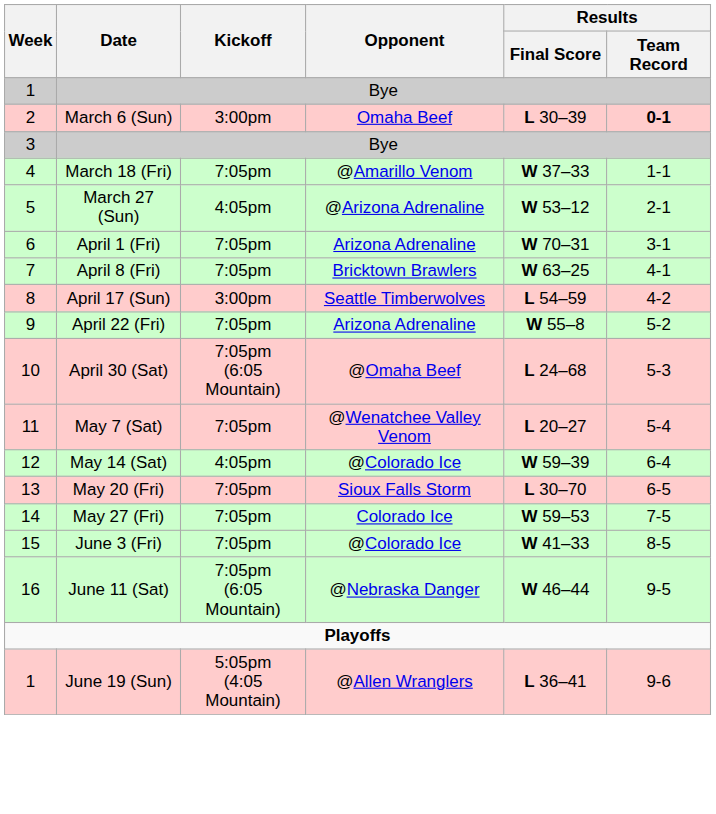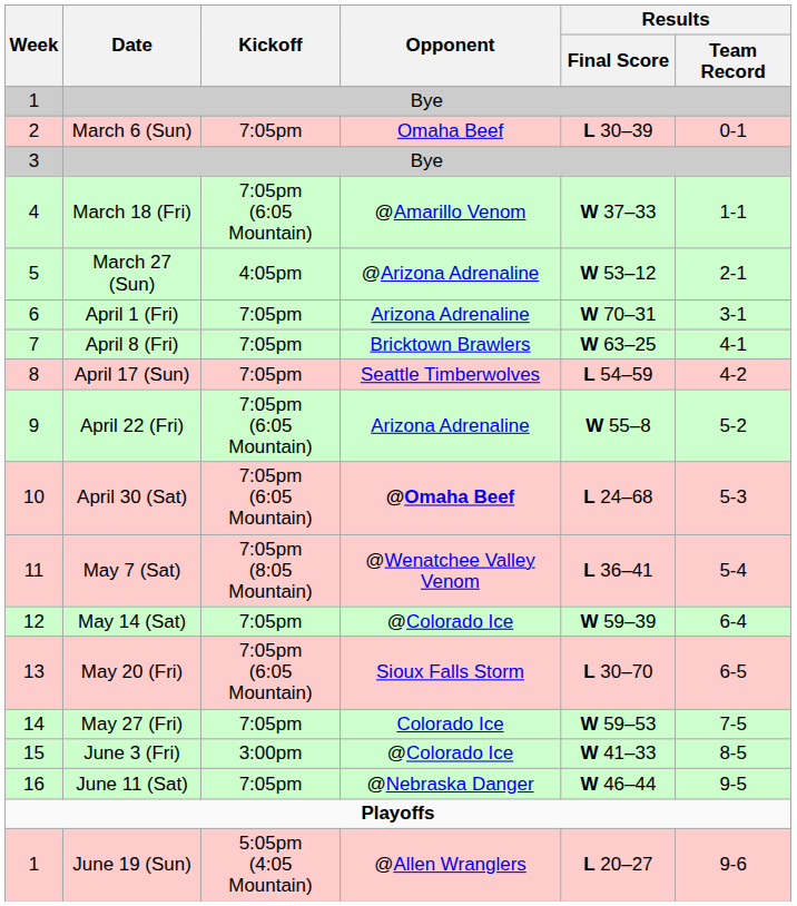March 6 (Sun) | Kickoff: 3:00pm -> 7:05pm
March 6 (Sun) | Results / Team Record: bold -> normal
March 18 (Fri) | Kickoff: 7:05pm -> 7:05pm (6:05 Mountain)
April 17 (Sun) | Kickoff: 3:00pm -> 7:05pm
April 22 (Fri) | Kickoff: 7:05pm -> 7:05pm (6:05 Mountain)
April 30 (Sat) | Opponent: normal -> bold
May 7 (Sat) | Kickoff: 7:05pm -> 7:05pm (8:05 Mountain)
May 7 (Sat) | Results / Final Score: L 20–27 -> L 36–41
May 14 (Sat) | Kickoff: 4:05pm -> 7:05pm
May 20 (Fri) | Kickoff: 7:05pm -> 7:05pm (6:05 Mountain)
June 3 (Fri) | Kickoff: 7:05pm -> 3:00pm
June 11 (Sat) | Kickoff: 7:05pm (6:05 Mountain) -> 7:05pm
June 19 (Sun) | Results / Final Score: L 36–41 -> L 20–27
